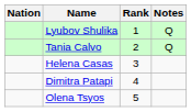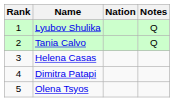columns swapped: Rank <-> Nation
